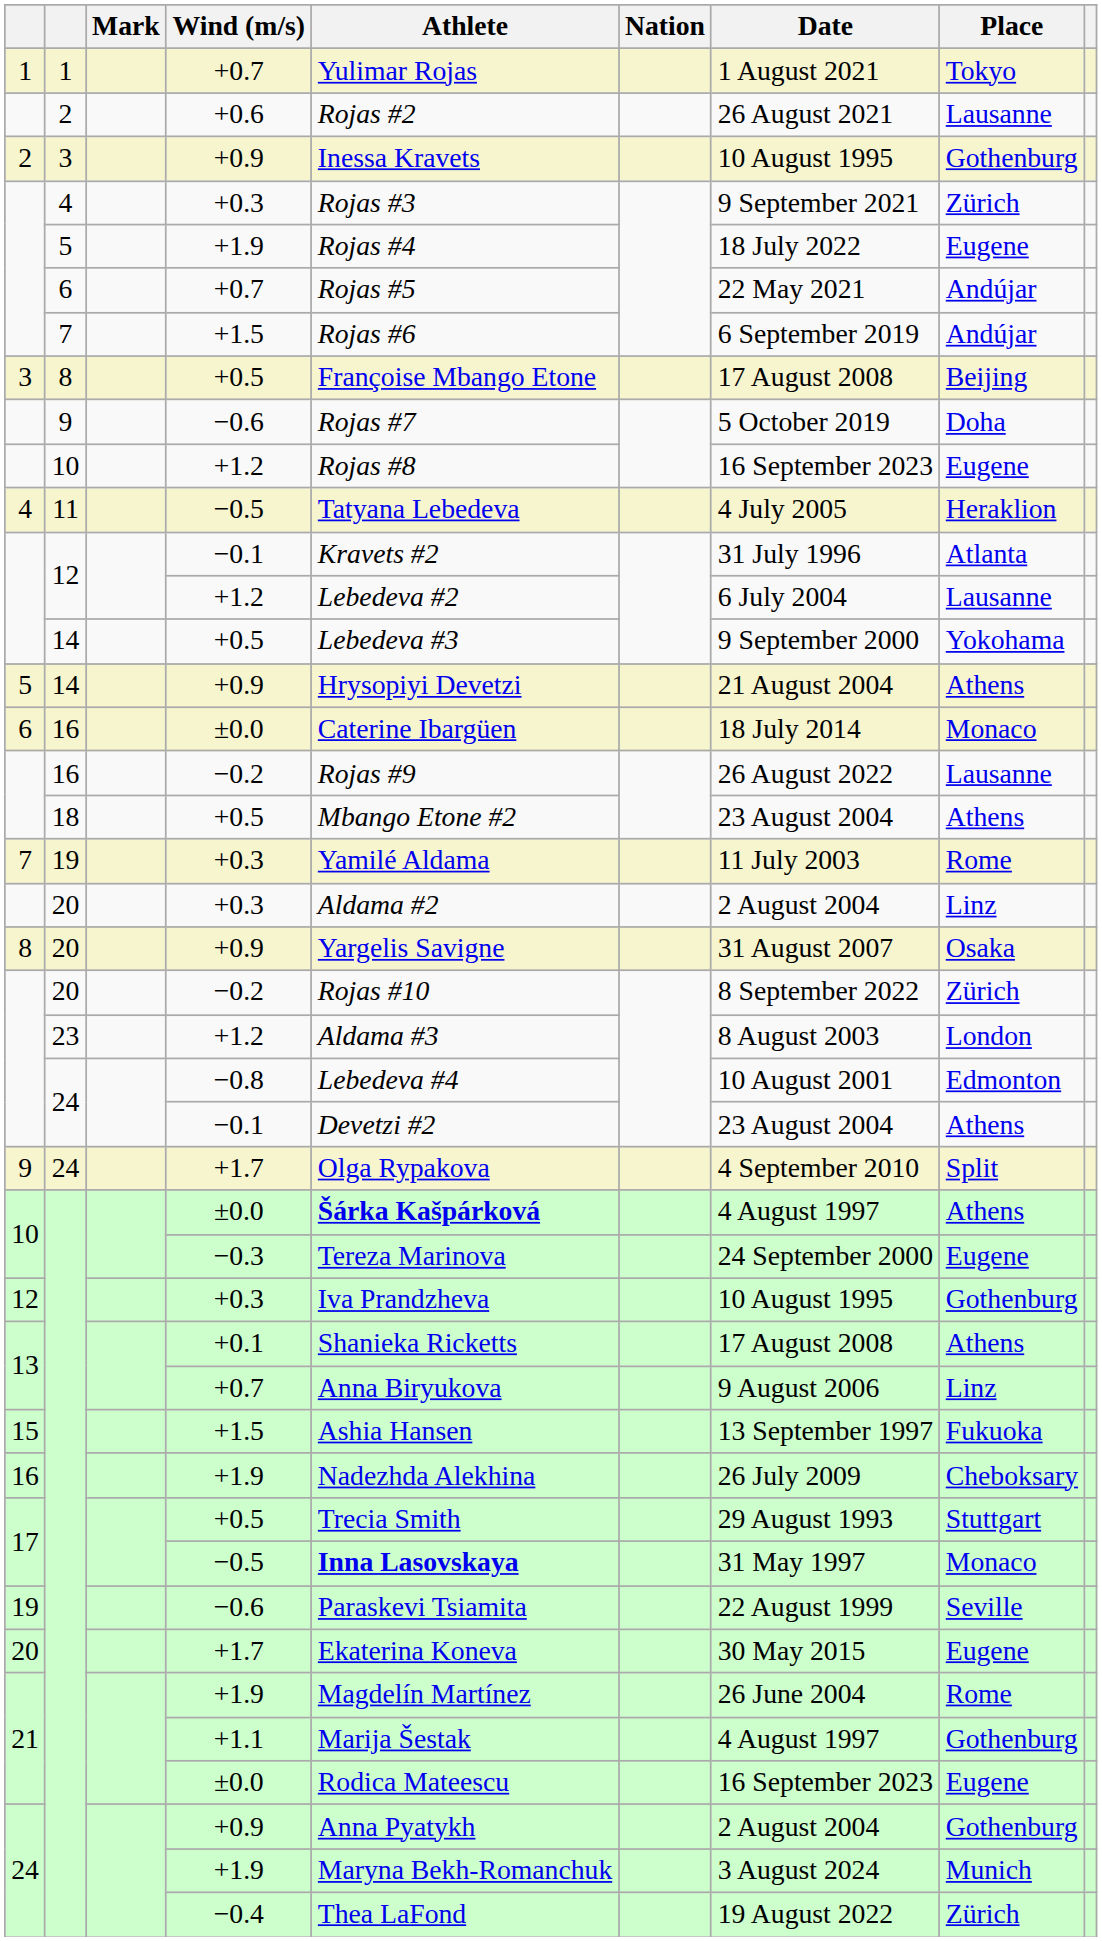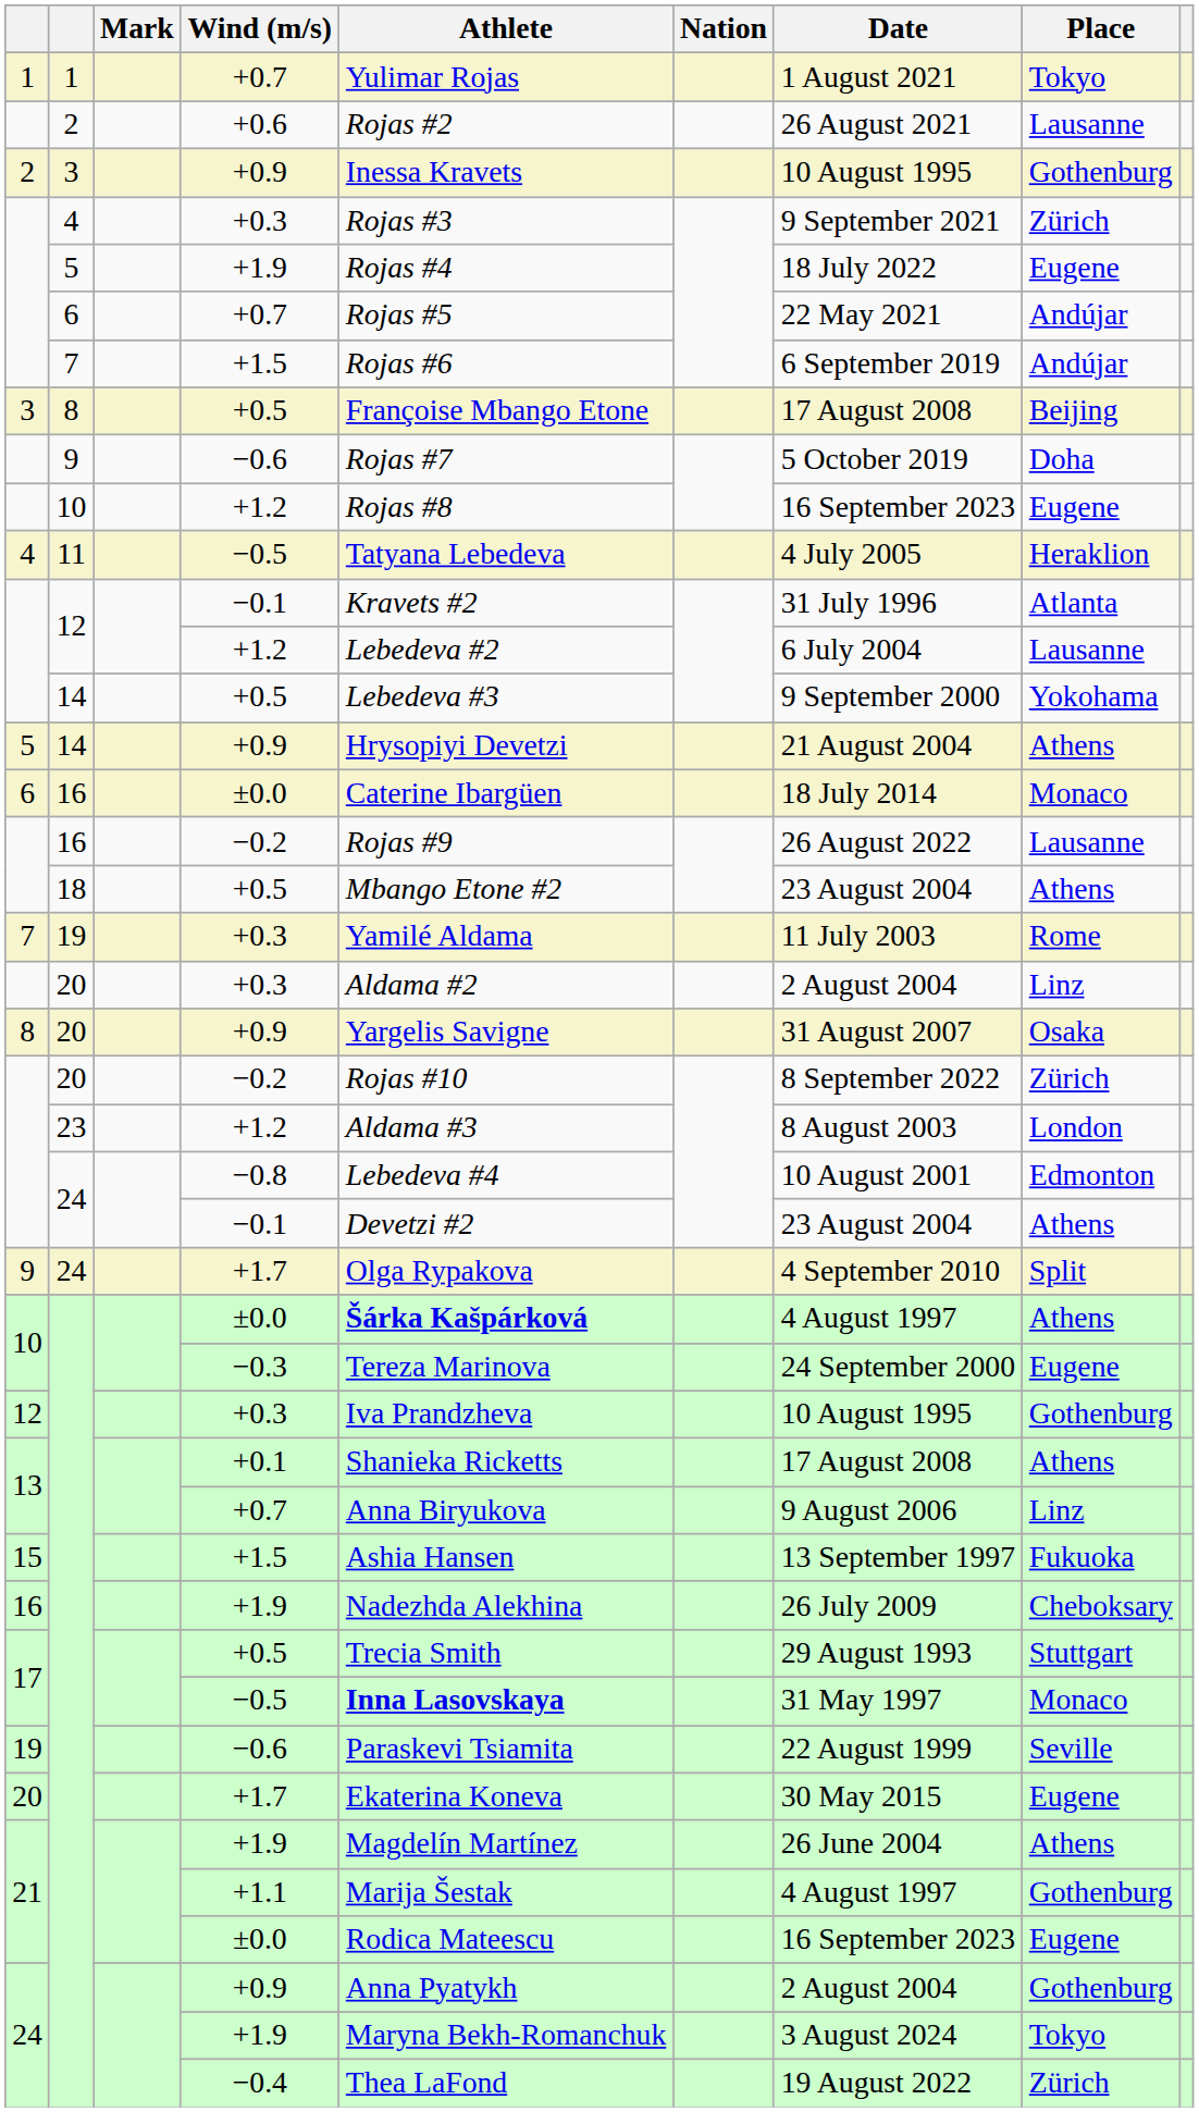21 / +1.9 | Place: Rome -> Athens
24 / +1.9 | Place: Munich -> Tokyo
